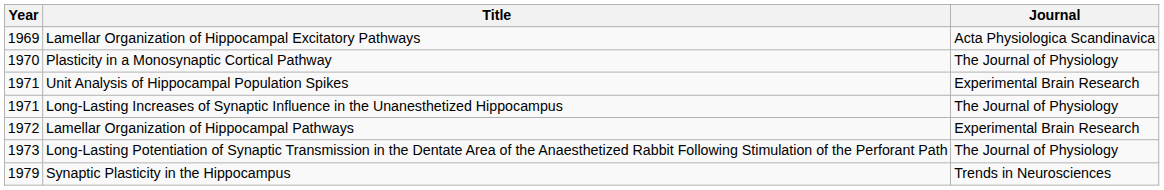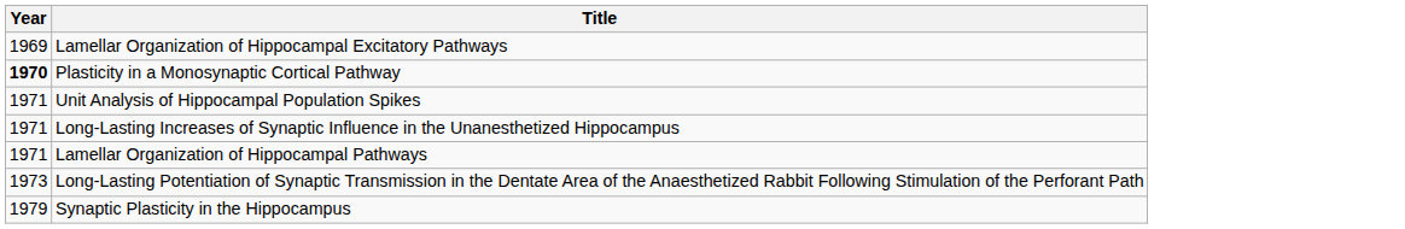- column: Journal | Acta Physiologica Scandinavica | The Journal of Physiology | Experimental Brain Research | The Journal of Physiology | Experimental Brain Research | The Journal of Physiology | Trends in Neurosciences
Plasticity in a Monosynaptic Cortical Pathway | Year: normal -> bold
Lamellar Organization of Hippocampal Pathways | Year: 1972 -> 1971
